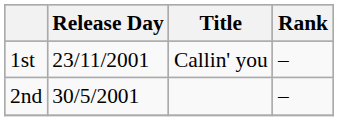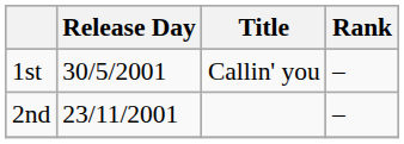1st | Release Day: 23/11/2001 -> 30/5/2001
2nd | Release Day: 30/5/2001 -> 23/11/2001
